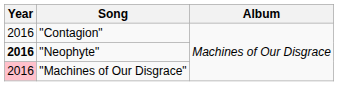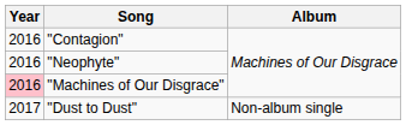"Neophyte" | Year: bold -> normal
+ row: 2017 | "Dust to Dust" | Non-album single
